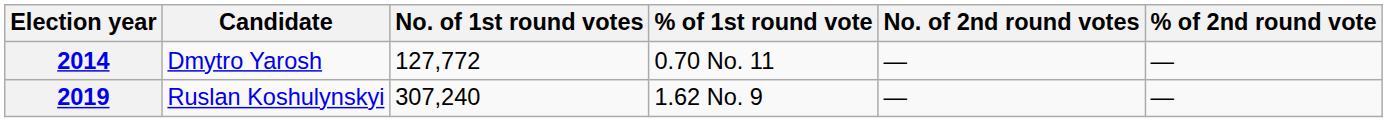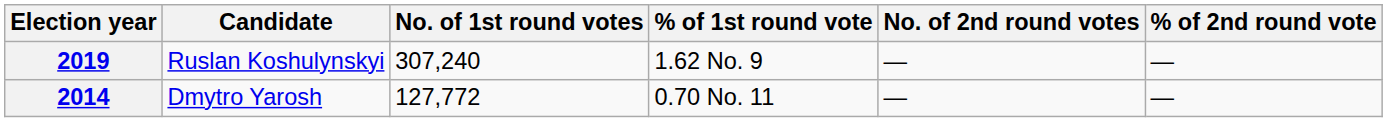rows swapped: 2014 <-> 2019
